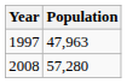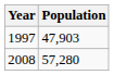1997 | Population: 47,963 -> 47,903
